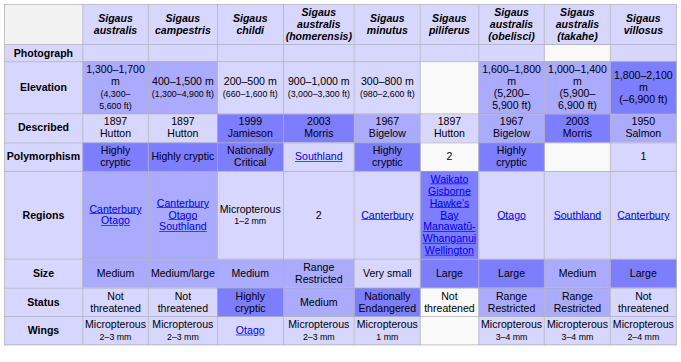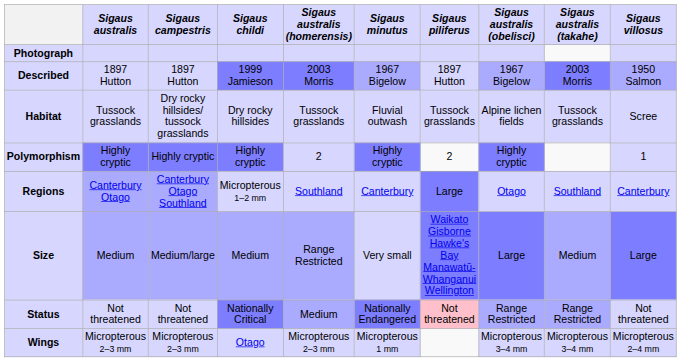- row: Elevation | 1,300–1,700 m (4,300–5,600 ft) | 400–1,500 m (1,300–4,900 ft) | 200–500 m (660–1,600 ft) | 900–1,000 m (3,000–3,300 ft) | 300–800 m (980–2,600 ft) | 1,600–1,800 m (5,200–5,900 ft) | 1,000–1,400 m (5,900–6,900 ft) | 1,800–2,100 m (–6,900 ft)
+ row: Habitat | Tussock grasslands | Dry rocky hillsides/ tussock grasslands | Dry rocky hillsides | Tussock grasslands | Fluvial outwash | Tussock grasslands | Alpine lichen fields | Tussock grasslands | Scree
Polymorphism | Sigaus childi: Nationally Critical -> Highly cryptic
Polymorphism | Sigaus australis (homerensis): Southland -> 2
Regions | Sigaus australis (homerensis): 2 -> Southland
Regions | Sigaus piliferus: Waikato Gisborne Hawke's Bay Manawatū-Whanganui Wellington -> Large
Size | Sigaus piliferus: Large -> Waikato Gisborne Hawke's Bay Manawatū-Whanganui Wellington
Status | Sigaus childi: Highly cryptic -> Nationally Critical
Status | Sigaus piliferus: no background -> pink background
